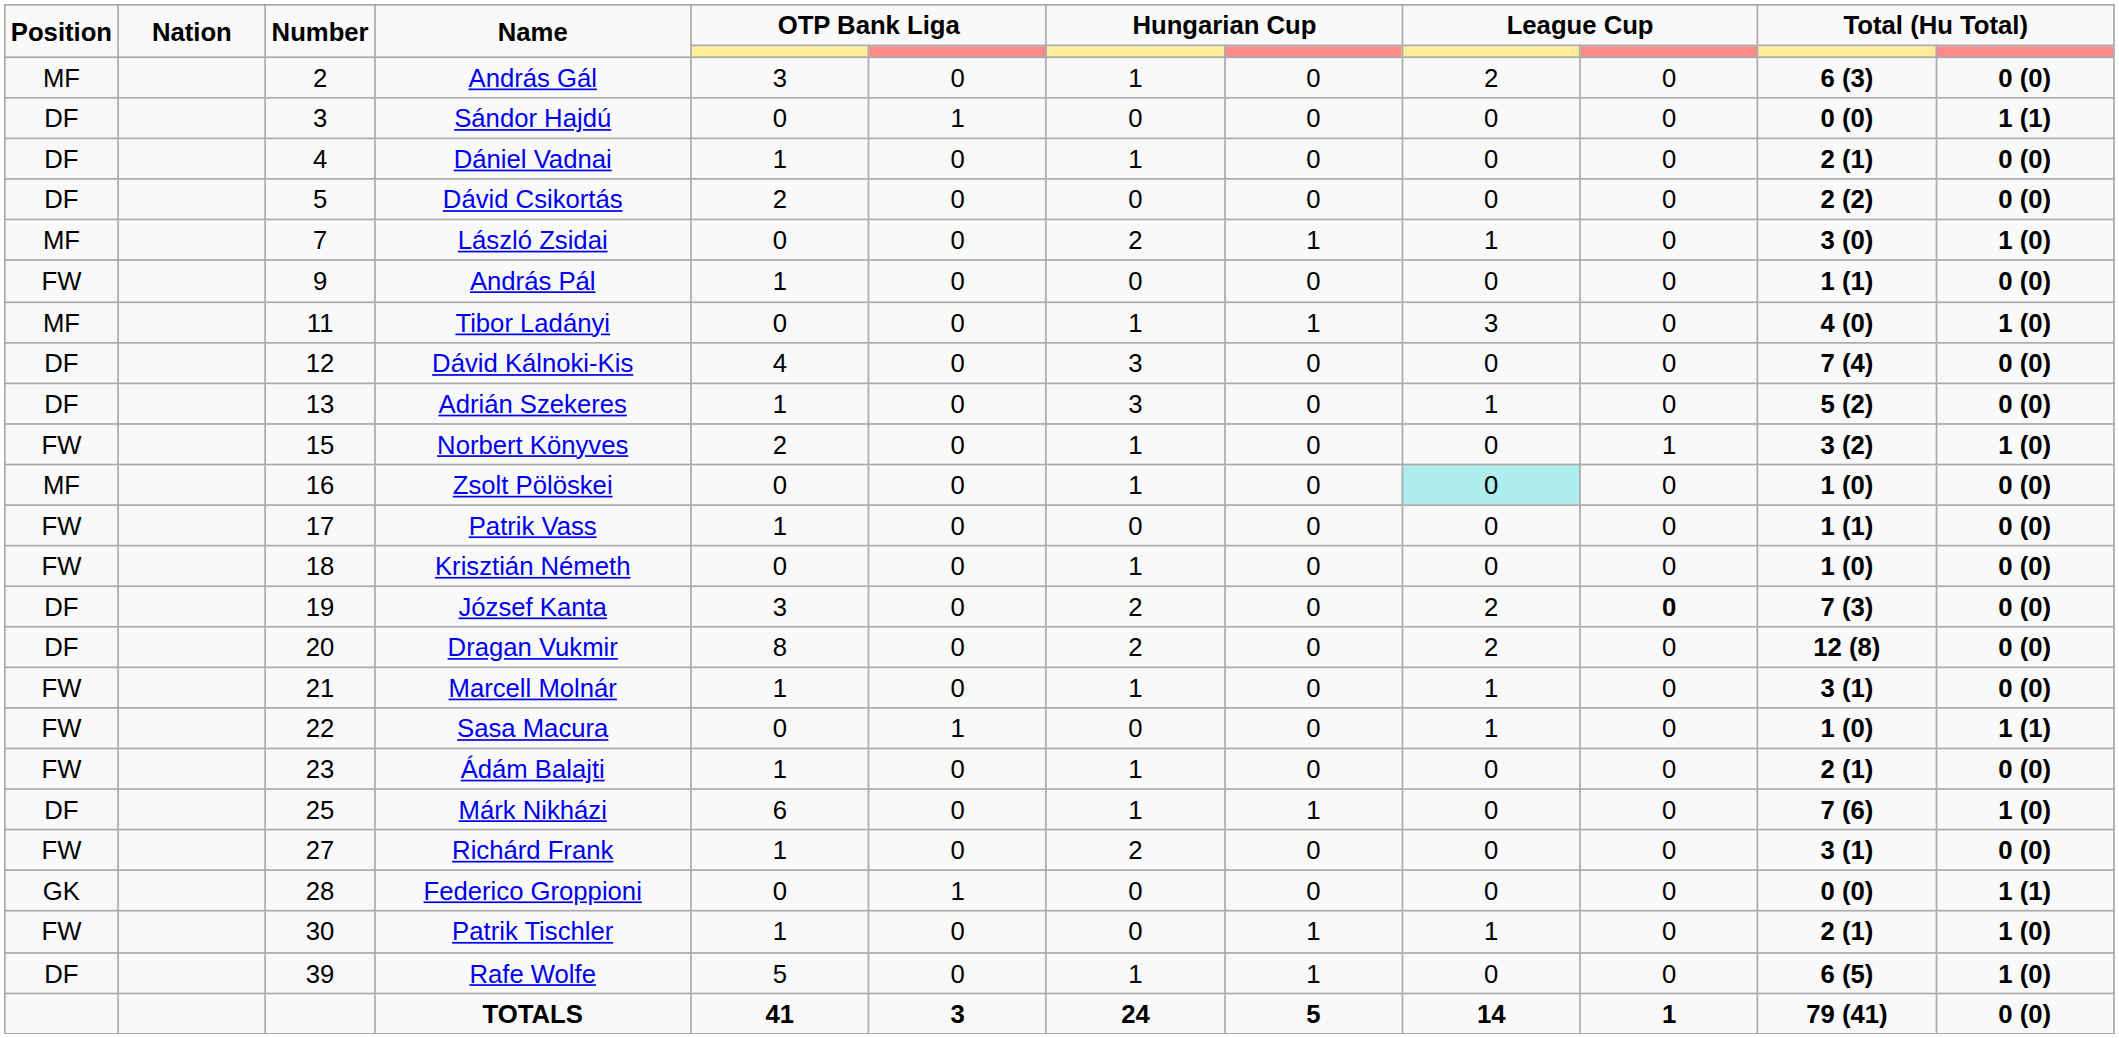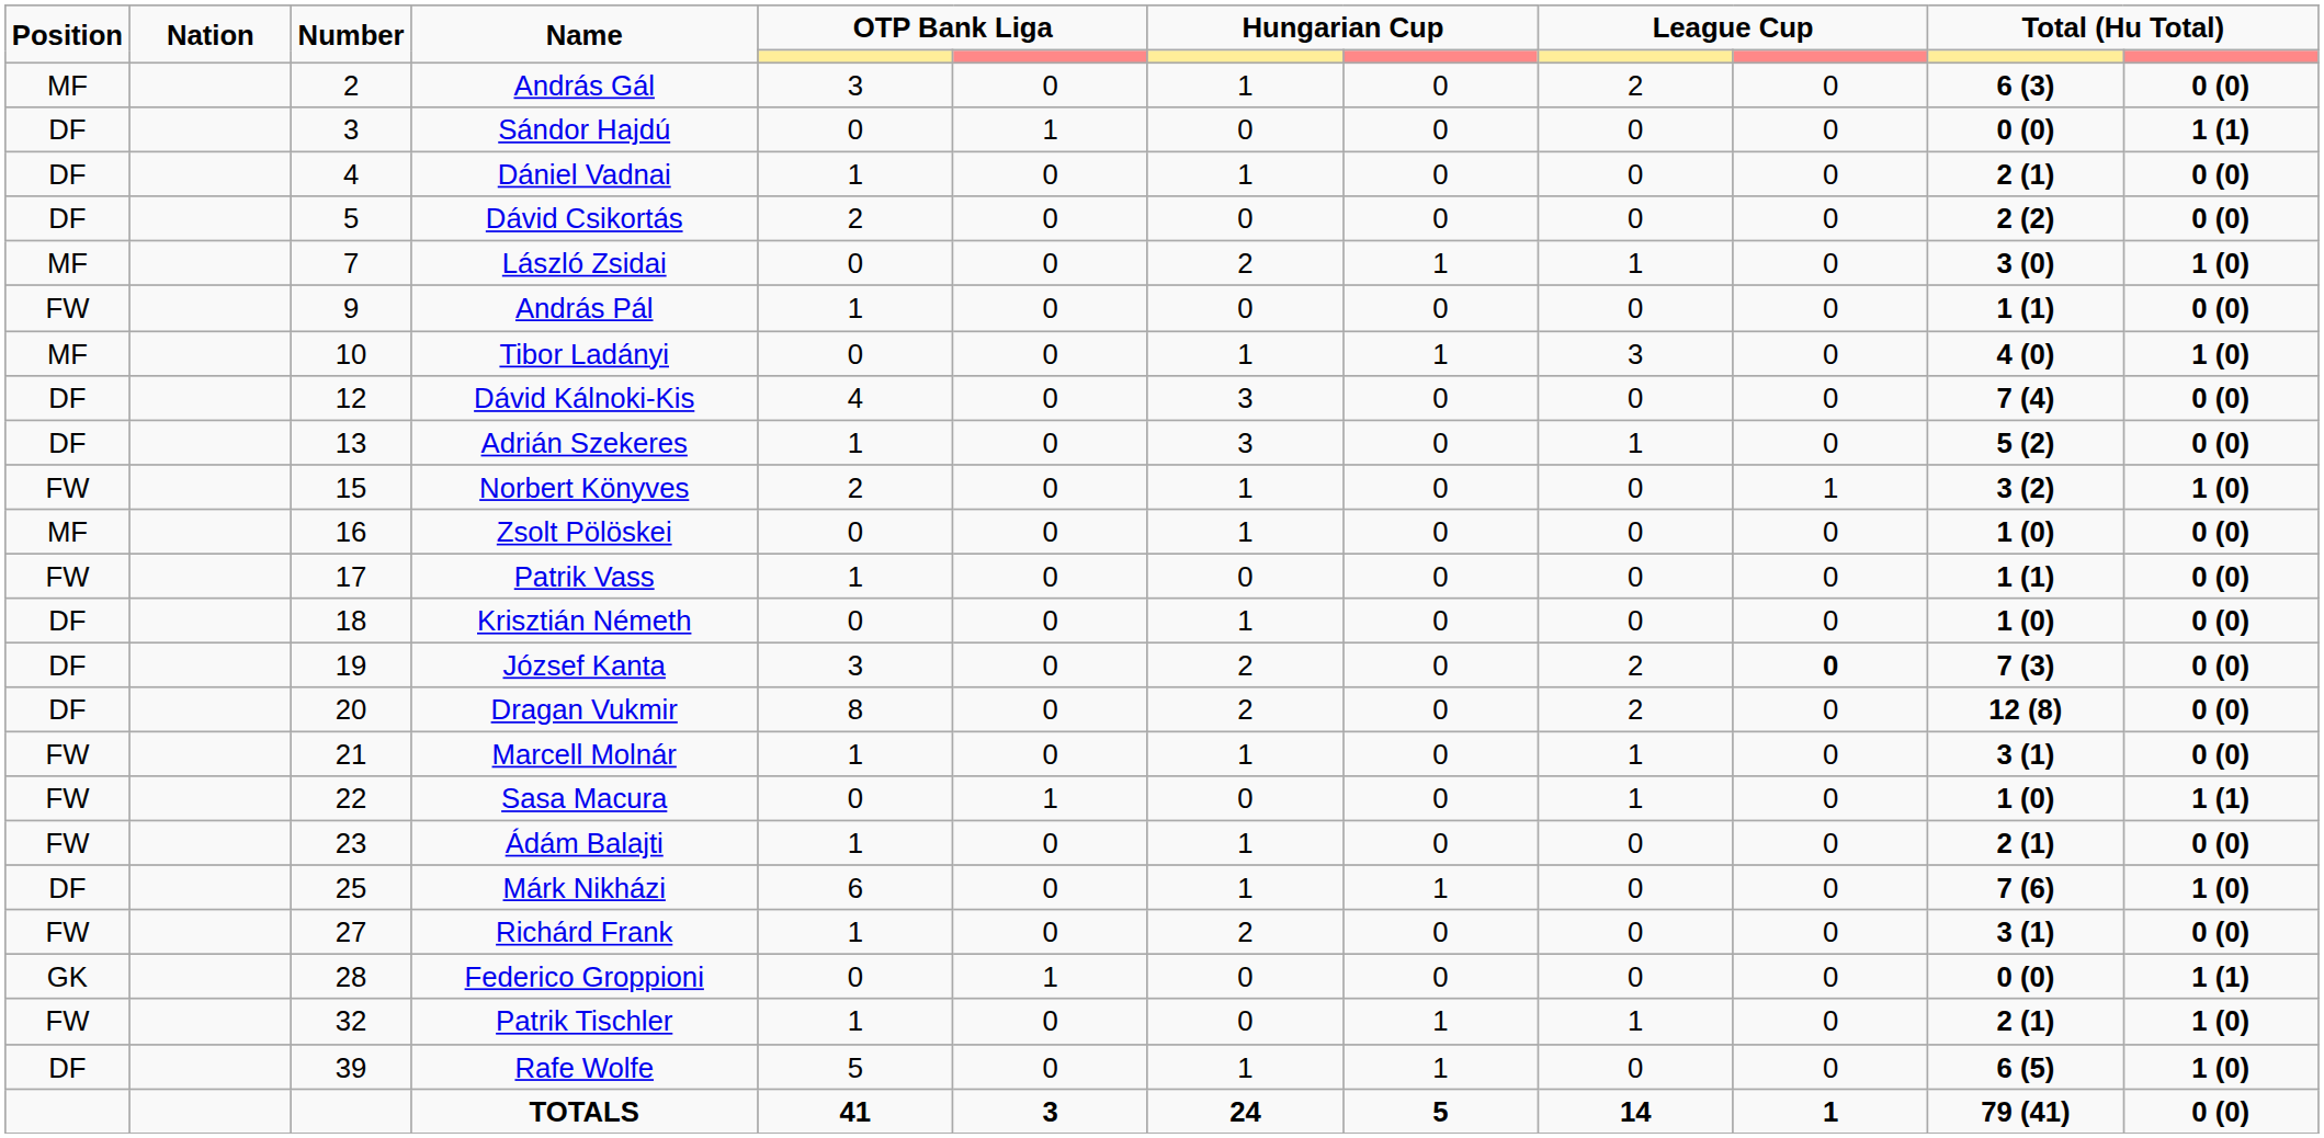Tibor Ladányi | Number: 11 -> 10
Zsolt Pölöskei | column 9: paleturquoise background -> no background
Krisztián Németh | Position: FW -> DF
Patrik Tischler | Number: 30 -> 32
